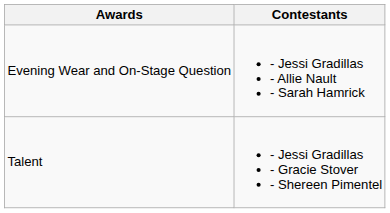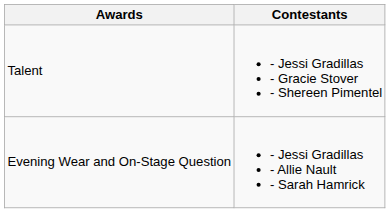rows swapped: Evening Wear and On-Stage Question <-> Talent
